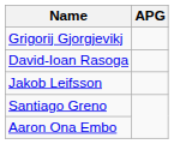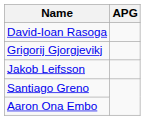rows swapped: David-Ioan Rasoga <-> Grigorij Gjorgjevikj
